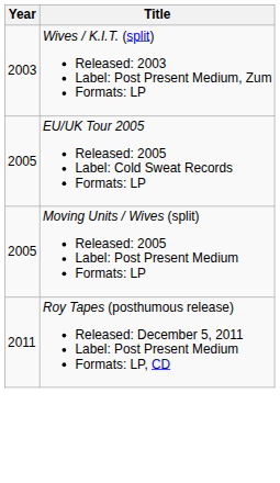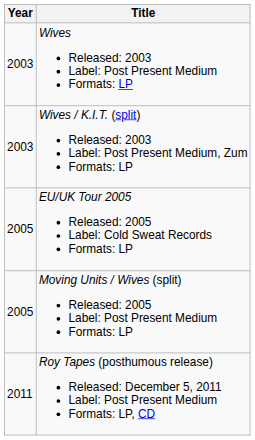+ row: 2003 | Wives Released: 2003 Label: Post Present Medium Formats: LP
